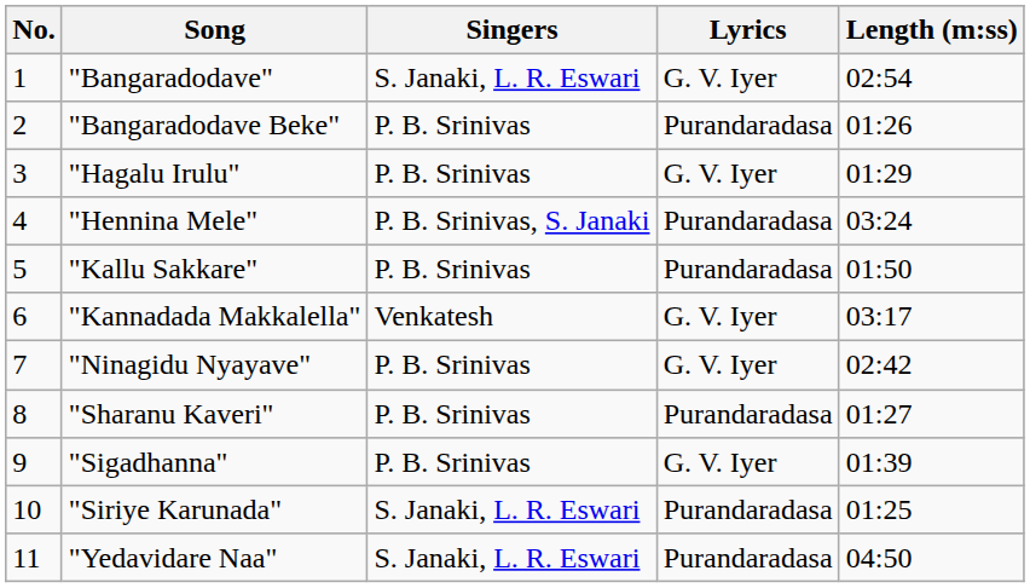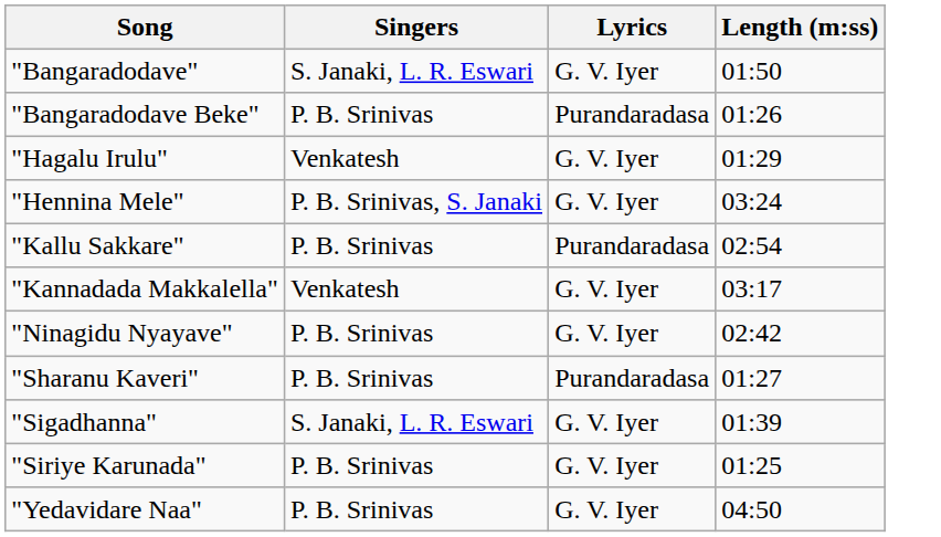- column: No. | 1 | 2 | 3 | 4 | 5 | 6 | 7 | 8 | 9 | 10 | 11
"Bangaradodave" | Length (m:ss): 02:54 -> 01:50
"Hagalu Irulu" | Singers: P. B. Srinivas -> Venkatesh
"Hennina Mele" | Lyrics: Purandaradasa -> G. V. Iyer
"Kallu Sakkare" | Length (m:ss): 01:50 -> 02:54
"Sigadhanna" | Singers: P. B. Srinivas -> S. Janaki, L. R. Eswari
"Siriye Karunada" | Singers: S. Janaki, L. R. Eswari -> P. B. Srinivas
"Siriye Karunada" | Lyrics: Purandaradasa -> G. V. Iyer
"Yedavidare Naa" | Singers: S. Janaki, L. R. Eswari -> P. B. Srinivas
"Yedavidare Naa" | Lyrics: Purandaradasa -> G. V. Iyer
